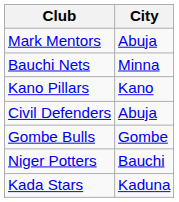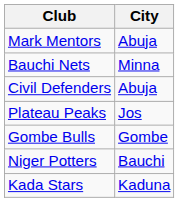- row: Kano Pillars | Kano
+ row: Plateau Peaks | Jos
